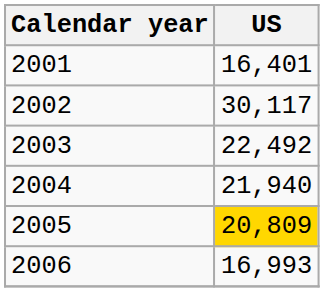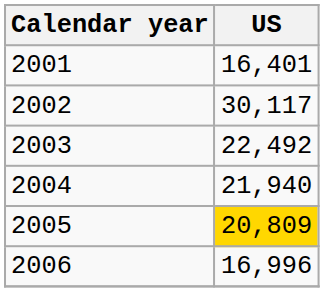2006 | US: 16,993 -> 16,996
